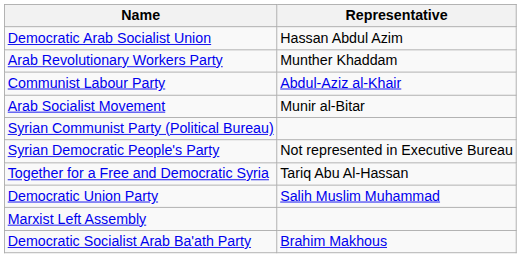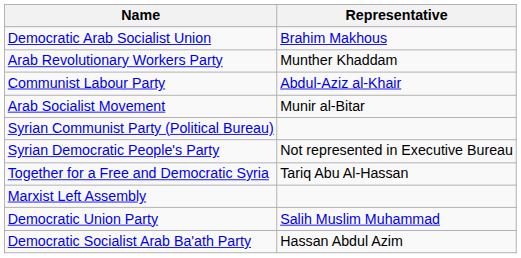Democratic Arab Socialist Union | Representative: Hassan Abdul Azim -> Brahim Makhous
rows swapped: Democratic Union Party <-> Marxist Left Assembly
Democratic Socialist Arab Ba'ath Party | Representative: Brahim Makhous -> Hassan Abdul Azim
